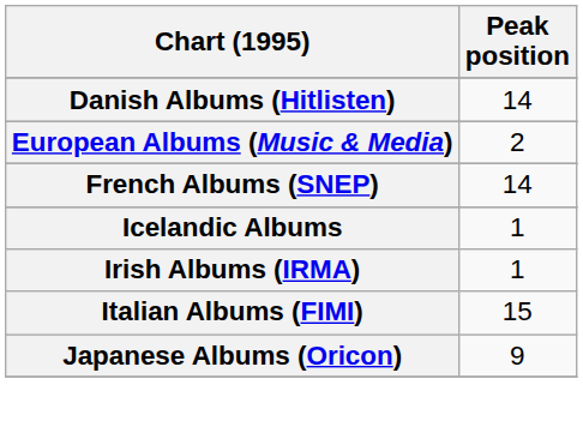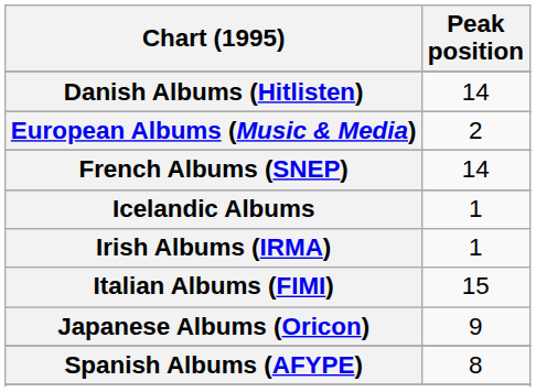+ row: Spanish Albums (AFYPE) | 8
